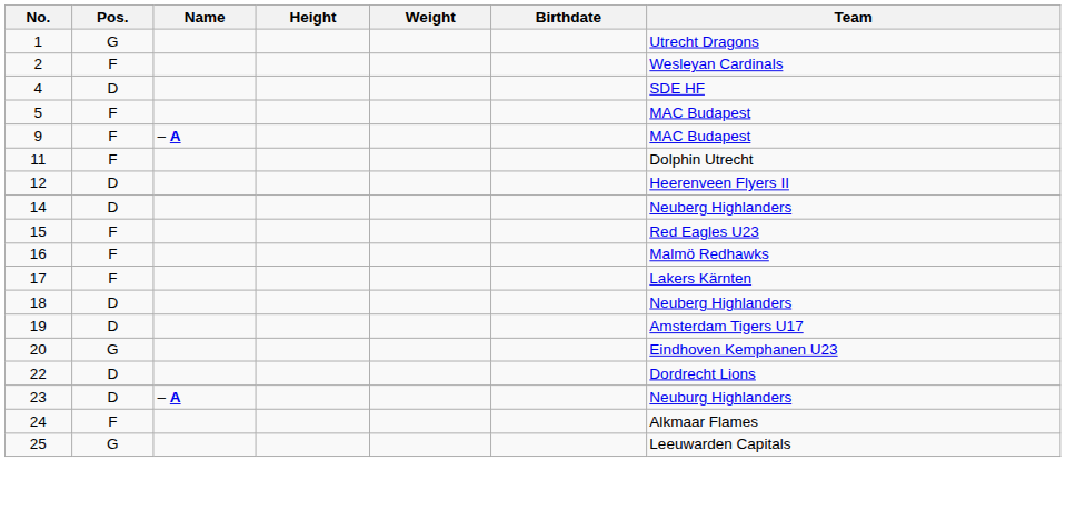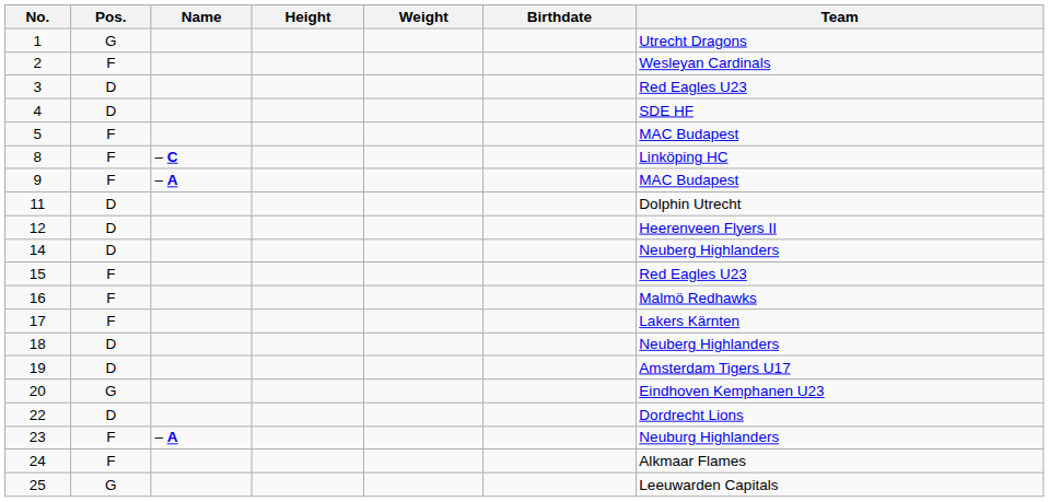+ row: 3 | D | Red Eagles U23
+ row: 8 | F | – C | Linköping HC
11 | Pos.: F -> D
23 | Pos.: D -> F
